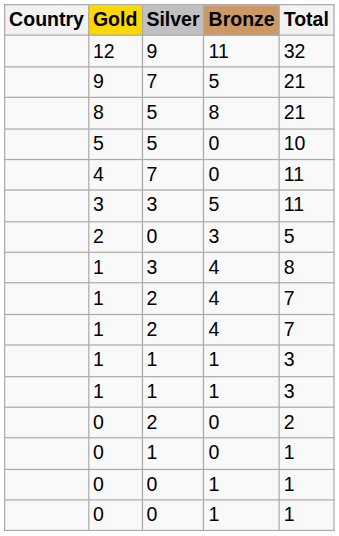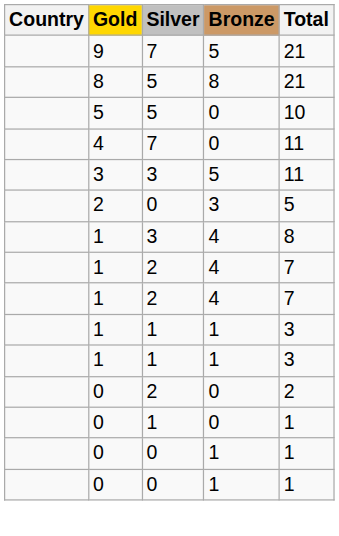- row: 12 | 9 | 11 | 32
